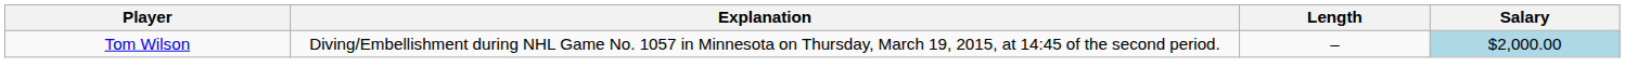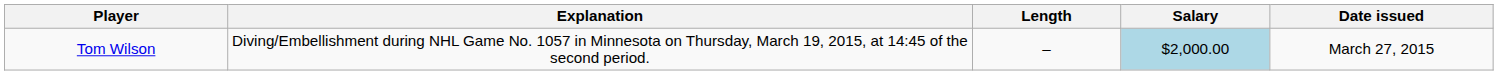+ column: Date issued | March 27, 2015
